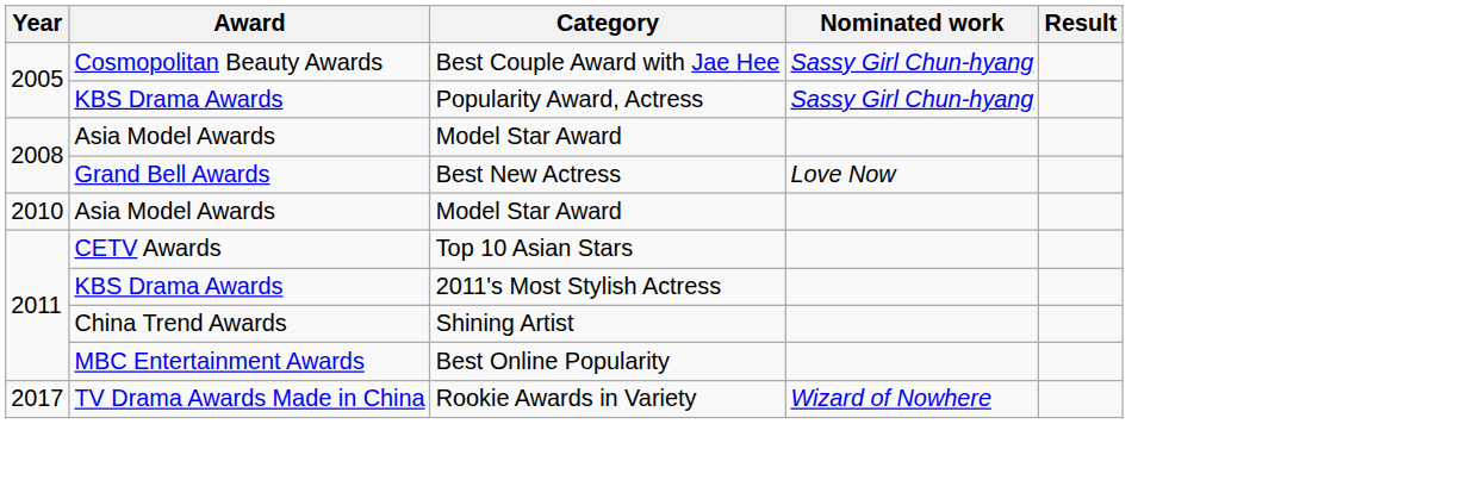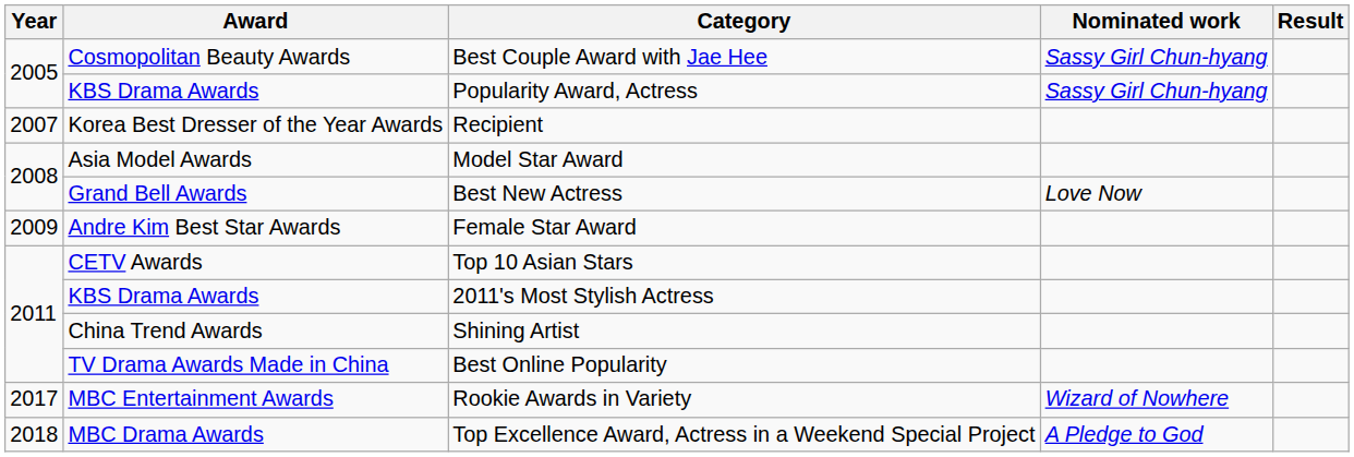+ row: 2007 | Korea Best Dresser of the Year Awards | Recipient
+ row: 2009 | Andre Kim Best Star Awards | Female Star Award
- row: 2010 | Asia Model Awards | Model Star Award
Best Online Popularity | Award: MBC Entertainment Awards -> TV Drama Awards Made in China
Rookie Awards in Variety | Award: TV Drama Awards Made in China -> MBC Entertainment Awards
+ row: 2018 | MBC Drama Awards | Top Excellence Award, Actress in a Weekend Special Project | A Pledge to God
